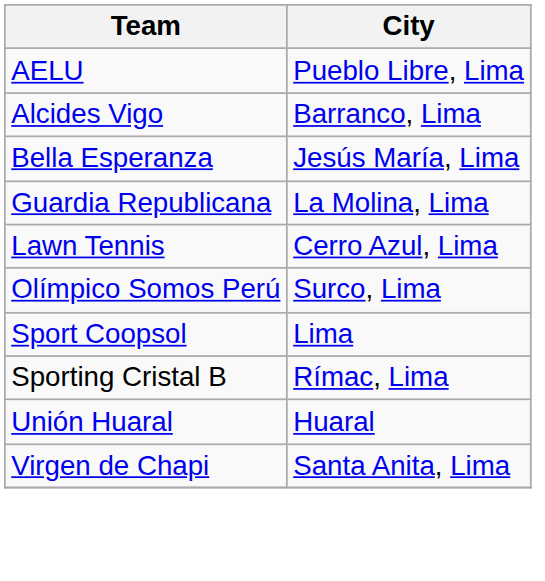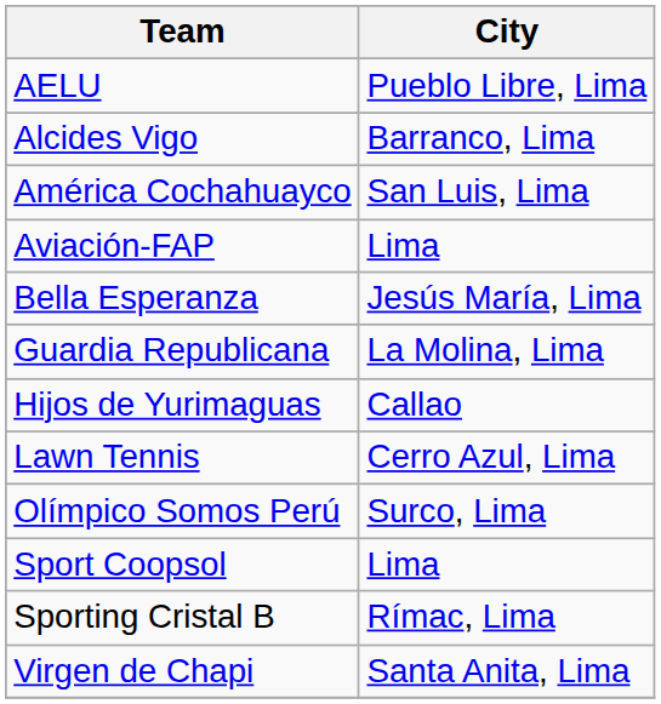+ row: América Cochahuayco | San Luis, Lima
+ row: Aviación-FAP | Lima
+ row: Hijos de Yurimaguas | Callao
- row: Unión Huaral | Huaral
